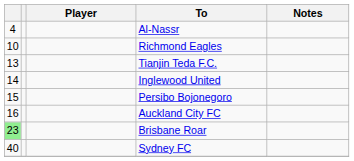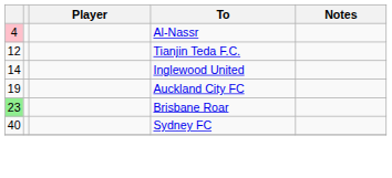Al-Nassr | column 1: no background -> pink background
- row: 10 | Richmond Eagles
Tianjin Teda F.C. | column 1: 13 -> 12
- row: 15 | Persibo Bojonegoro
Auckland City FC | column 1: 16 -> 19
